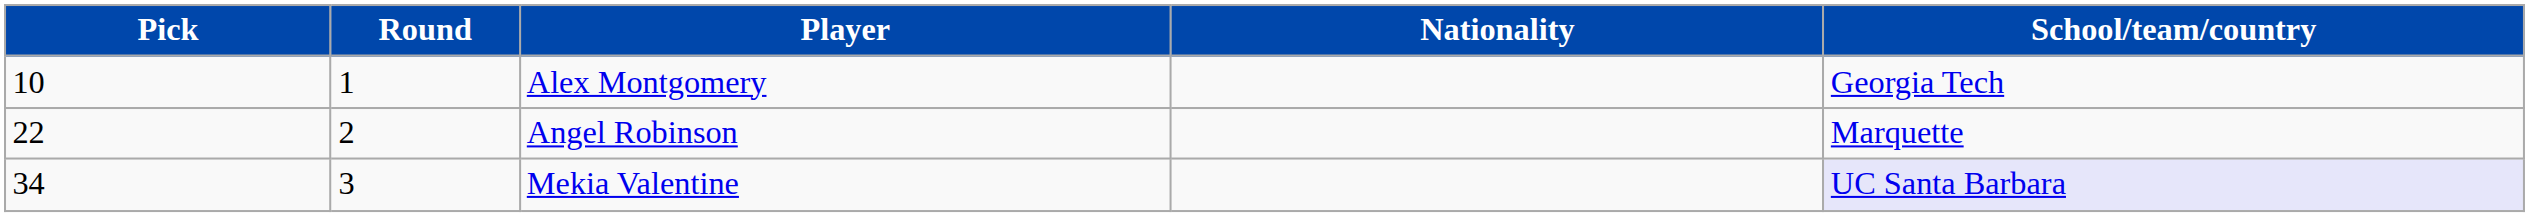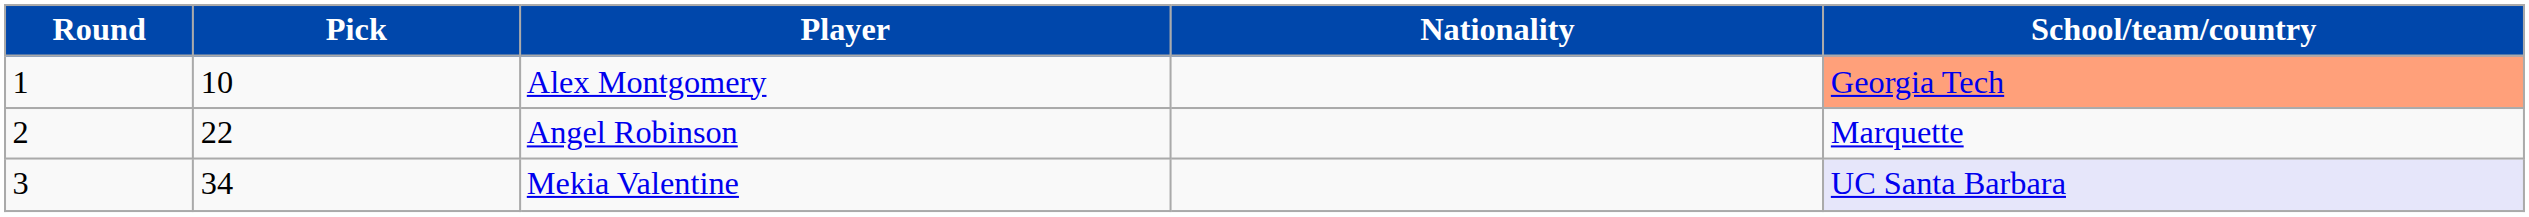columns swapped: Round <-> Pick
Alex Montgomery | School/team/country: no background -> lightsalmon background
